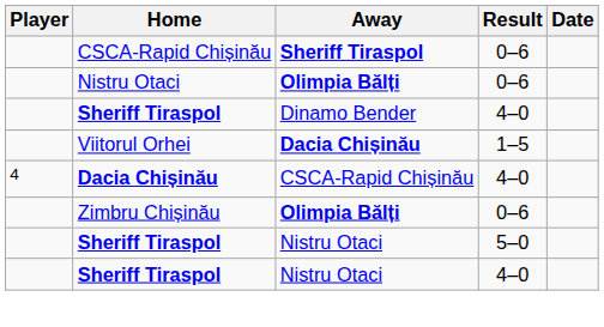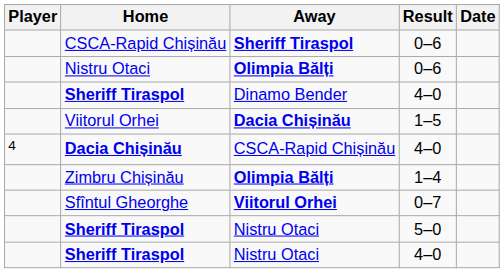Zimbru Chișinău | Result: 0–6 -> 1–4
+ row: Sfîntul Gheorghe | Viitorul Orhei | 0–7
